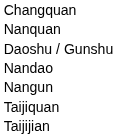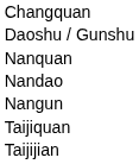rows swapped: Daoshu / Gunshu <-> Nanquan
